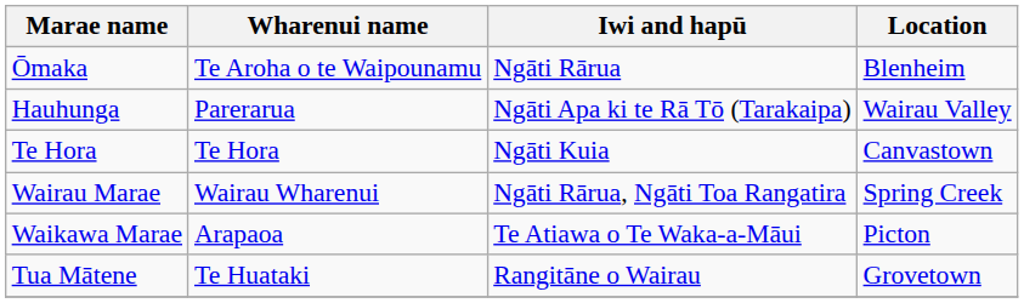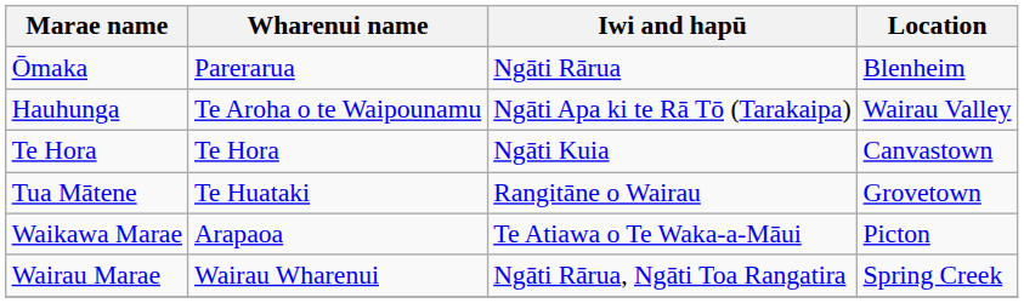Ōmaka | Wharenui name: Te Aroha o te Waipounamu -> Parerarua
Hauhunga | Wharenui name: Parerarua -> Te Aroha o te Waipounamu
rows swapped: Tua Mātene <-> Wairau Marae
